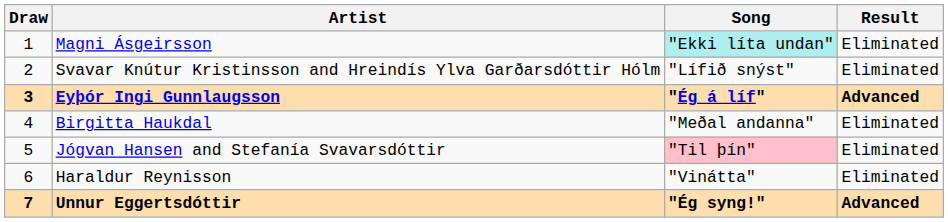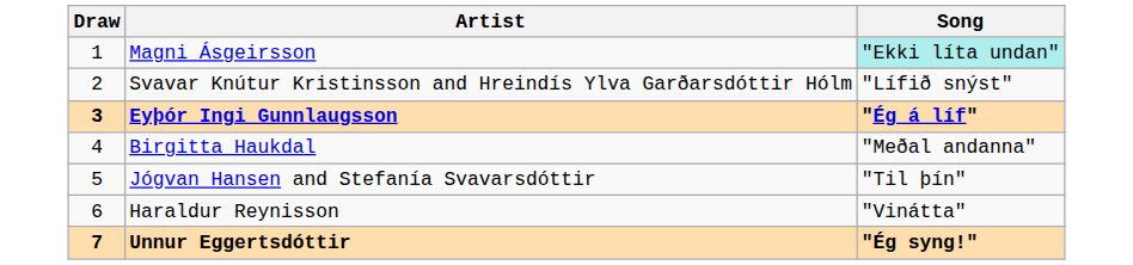- column: Result | Eliminated | Eliminated | Advanced | Eliminated | Eliminated | Eliminated | Advanced
Jógvan Hansen and Stefanía Svavarsdóttir | Song: pink background -> no background
